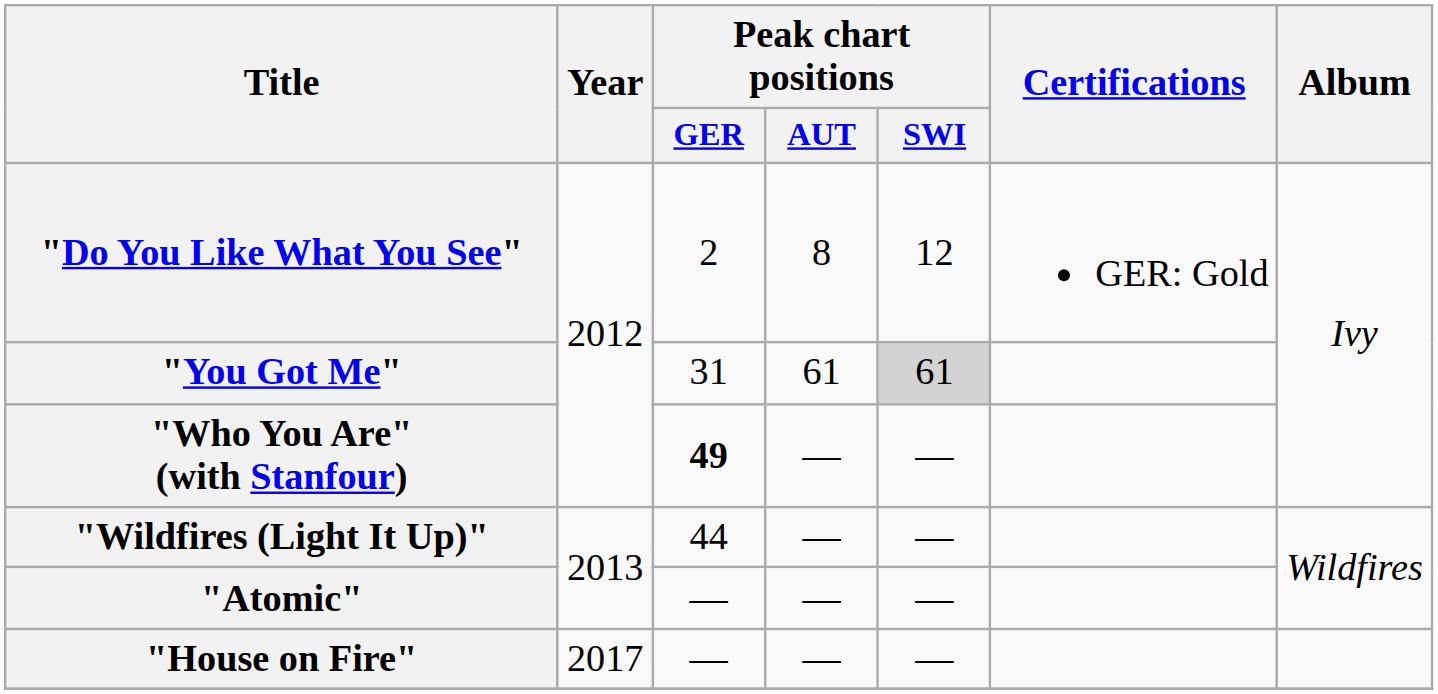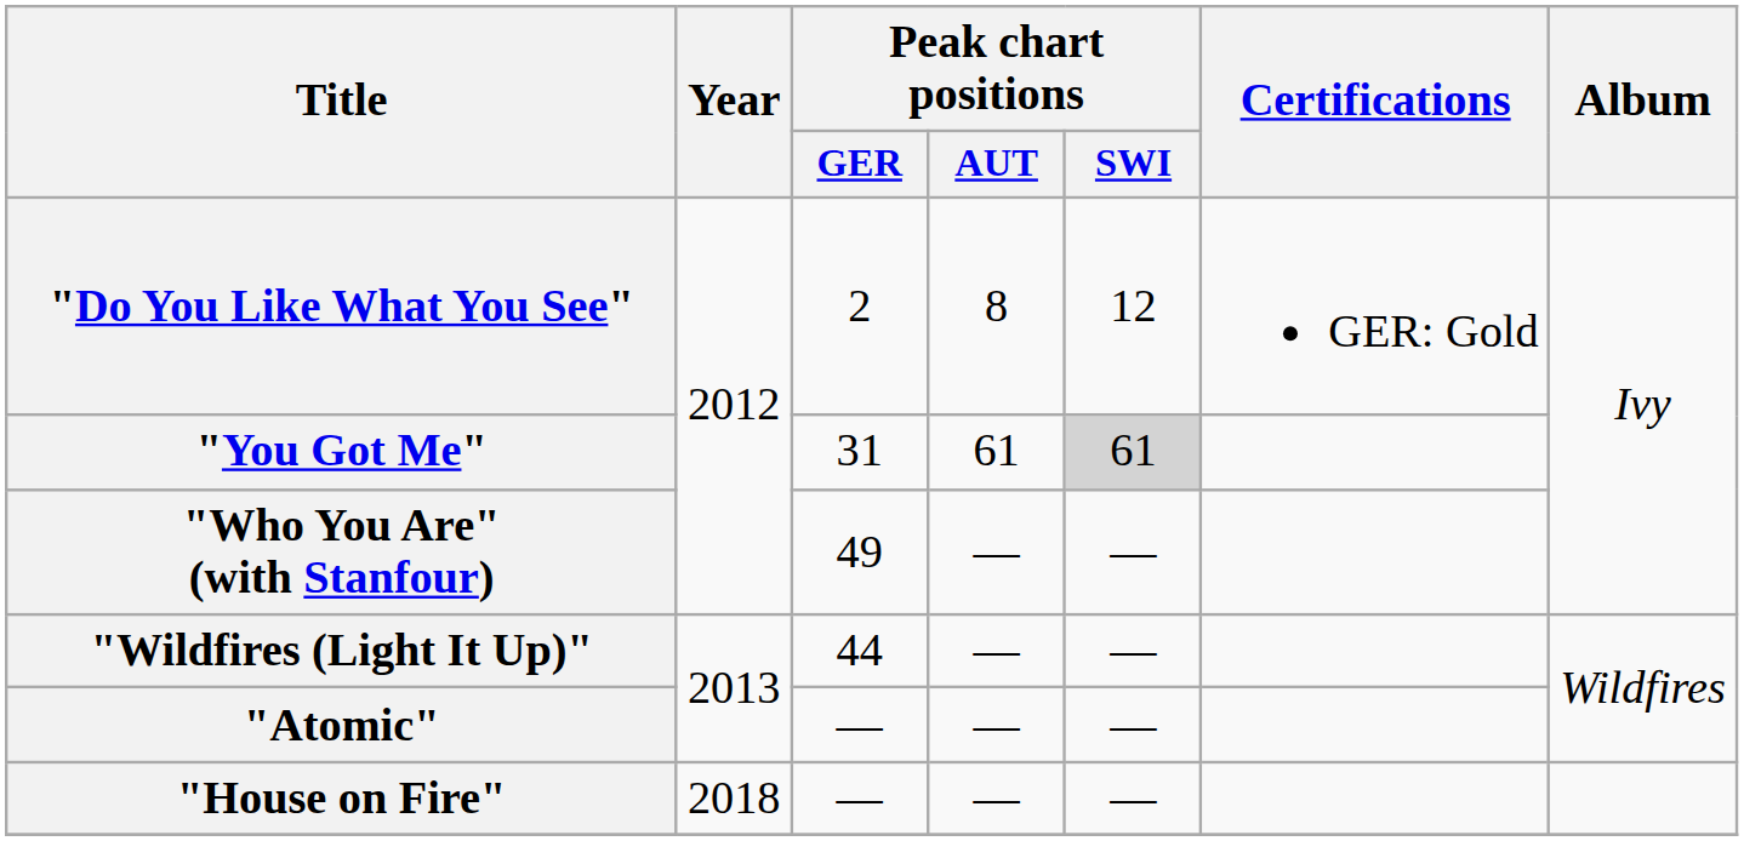"Who You Are" (with Stanfour) | Peak chart positions / GER: bold -> normal
"House on Fire" | Year: 2017 -> 2018
